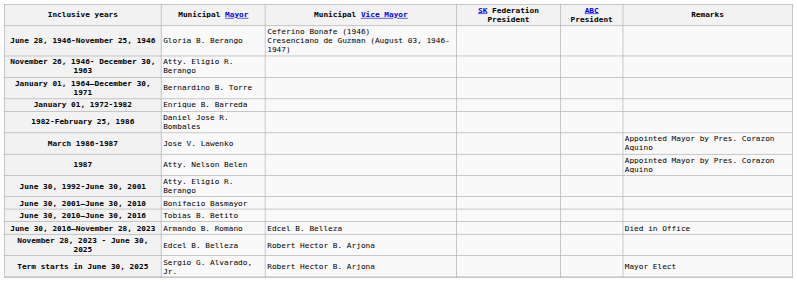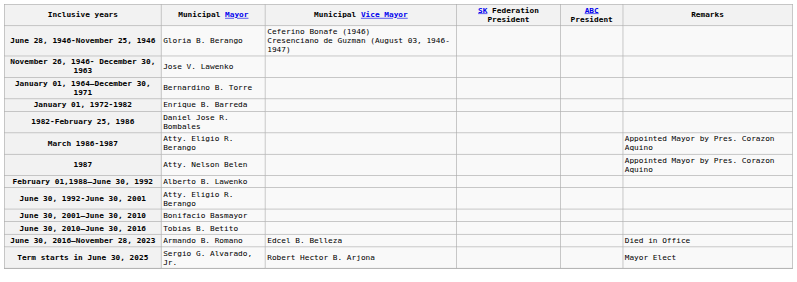November 26, 1946- December 30, 1963 | Municipal Mayor: Atty. Eligio R. Berango -> Jose V. Lawenko
March 1986-1987 | Municipal Mayor: Jose V. Lawenko -> Atty. Eligio R. Berango
+ row: February 01,1988–June 30, 1992 | Alberto B. Lawenko
- row: November 28, 2023 - June 30, 2025 | Edcel B. Belleza | Robert Hector B. Arjona
